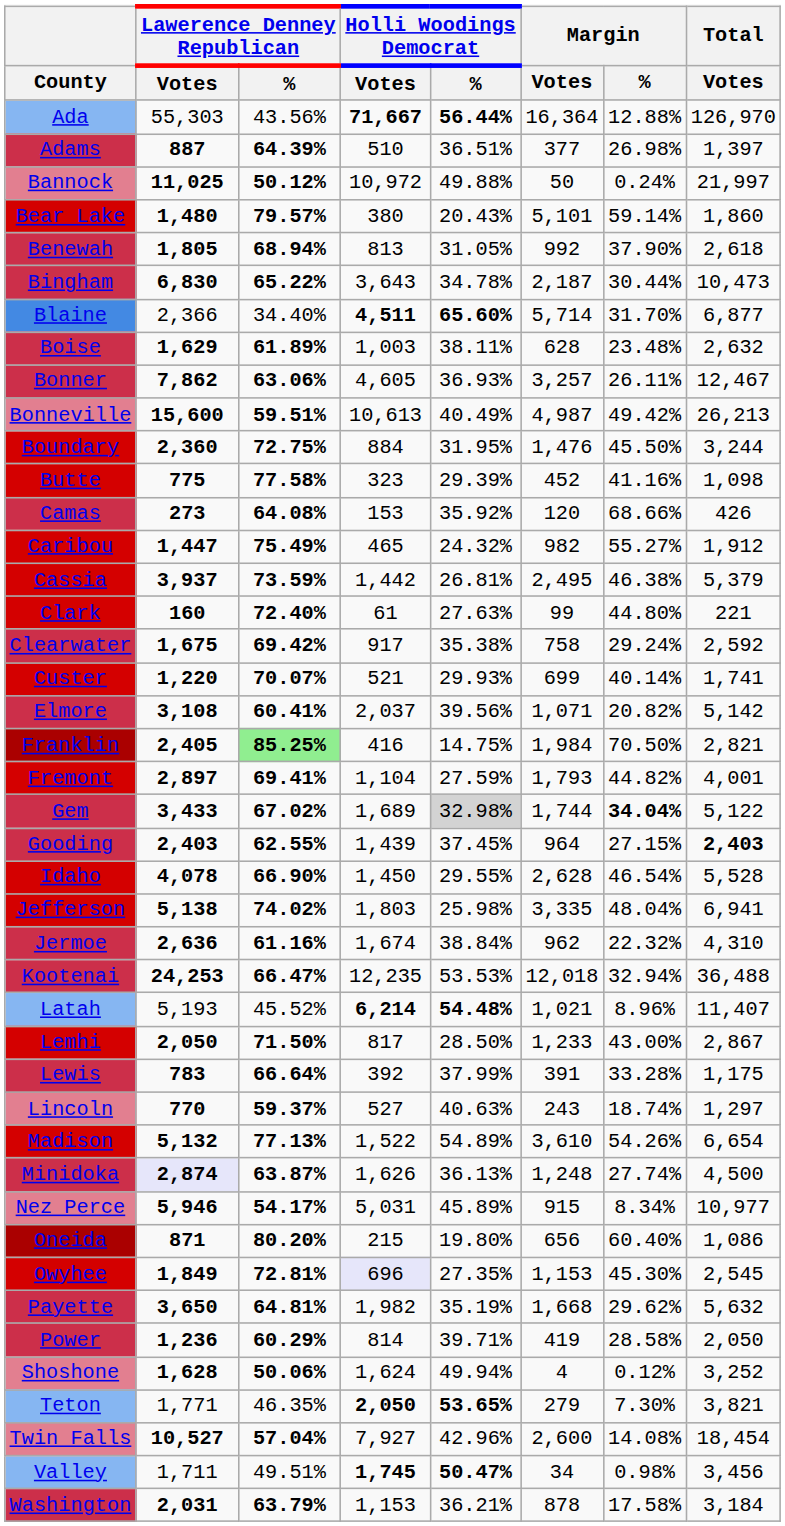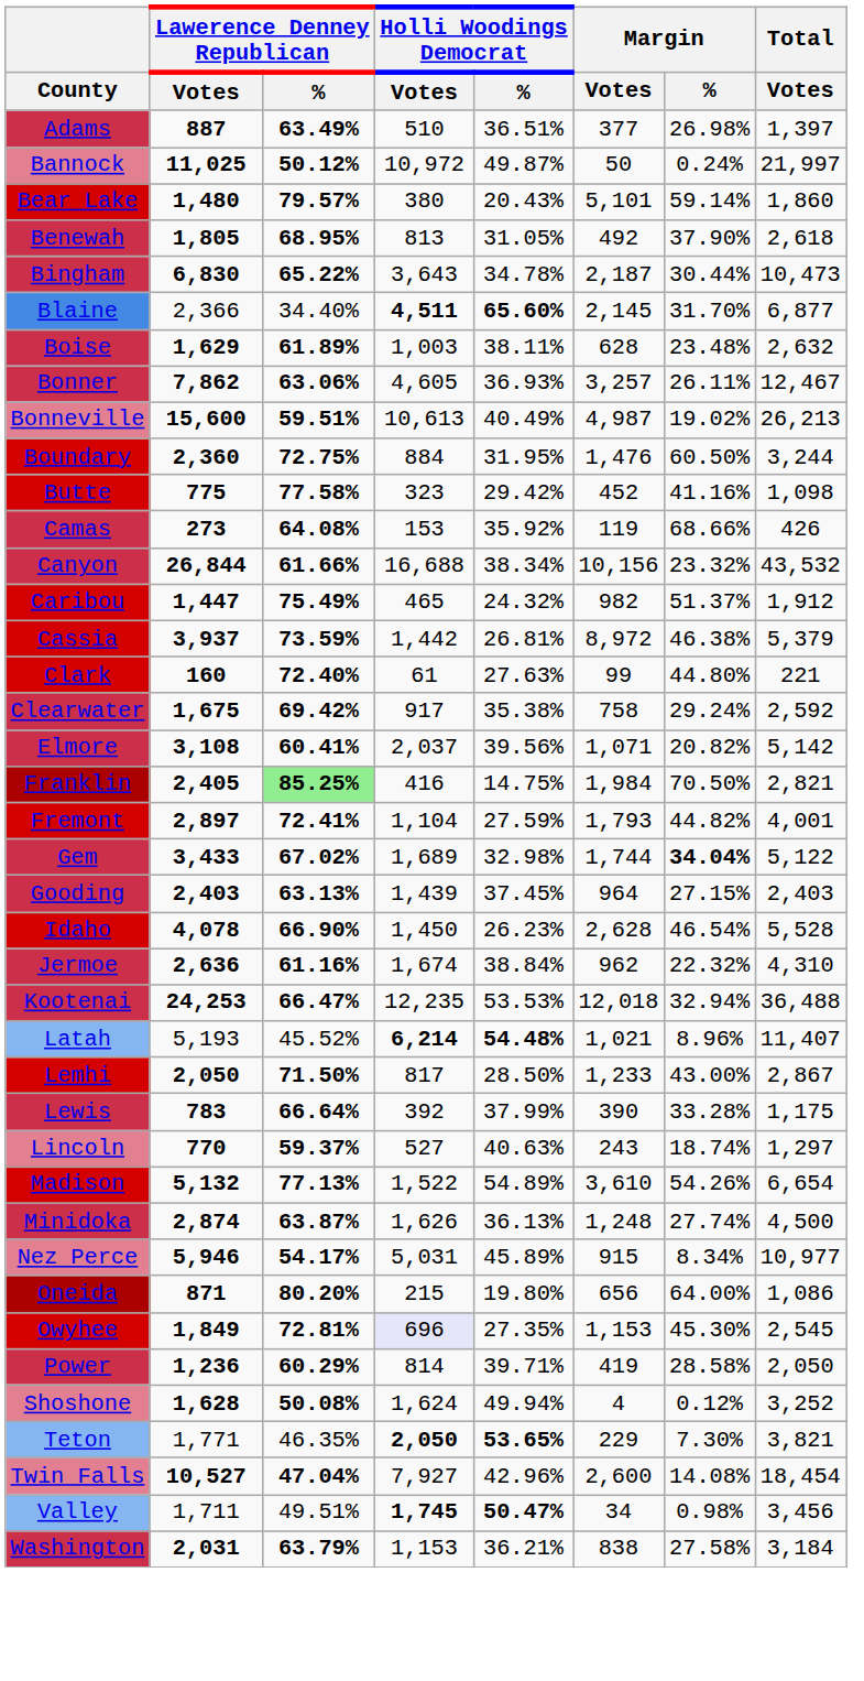- row: Ada | 55,303 | 43.56% | 71,667 | 56.44% | 16,364 | 12.88% | 126,970
Adams | Lawerence Denney Republican / %: 64.39% -> 63.49%
Bannock | Holli Woodings Democrat / %: 49.88% -> 49.87%
Benewah | Lawerence Denney Republican / %: 68.94% -> 68.95%
Benewah | Margin / Votes: 992 -> 492
Blaine | Margin / Votes: 5,714 -> 2,145
Bonneville | Margin / %: 49.42% -> 19.02%
Boundary | Margin / %: 45.50% -> 60.50%
Butte | Holli Woodings Democrat / %: 29.39% -> 29.42%
Camas | Margin / Votes: 120 -> 119
+ row: Canyon | 26,844 | 61.66% | 16,688 | 38.34% | 10,156 | 23.32% | 43,532
Caribou | Margin / %: 55.27% -> 51.37%
Cassia | Margin / Votes: 2,495 -> 8,972
- row: Custer | 1,220 | 70.07% | 521 | 29.93% | 699 | 40.14% | 1,741
Fremont | Lawerence Denney Republican / %: 69.41% -> 72.41%
Gem | Holli Woodings Democrat / %: lightgrey background -> no background
Gooding | Lawerence Denney Republican / %: 62.55% -> 63.13%
Gooding | Total / Votes: bold -> normal
Idaho | Holli Woodings Democrat / %: 29.55% -> 26.23%
- row: Jefferson | 5,138 | 74.02% | 1,803 | 25.98% | 3,335 | 48.04% | 6,941
Lewis | Margin / Votes: 391 -> 390
Minidoka | Lawerence Denney Republican / Votes: lavender background -> no background
Oneida | Margin / %: 60.40% -> 64.00%
- row: Payette | 3,650 | 64.81% | 1,982 | 35.19% | 1,668 | 29.62% | 5,632
Shoshone | Lawerence Denney Republican / %: 50.06% -> 50.08%
Teton | Margin / Votes: 279 -> 229
Twin Falls | Lawerence Denney Republican / %: 57.04% -> 47.04%
Washington | Margin / Votes: 878 -> 838
Washington | Margin / %: 17.58% -> 27.58%
